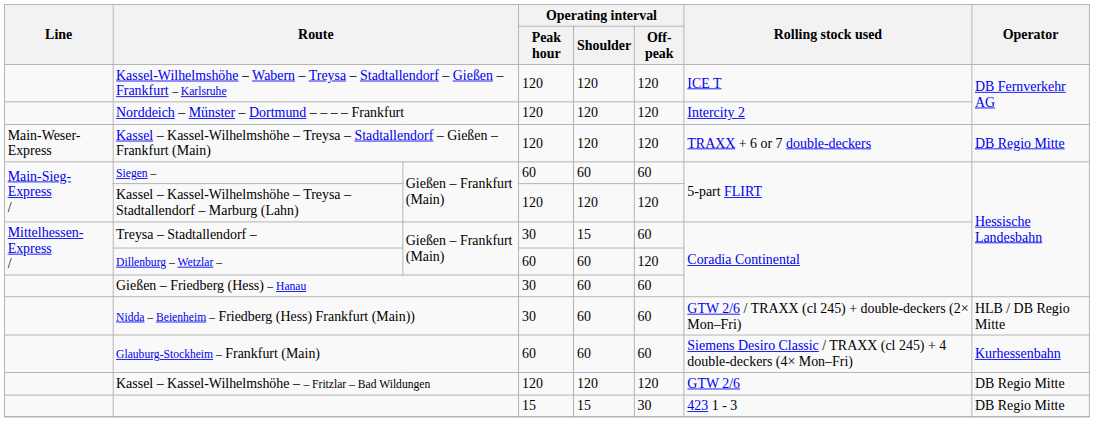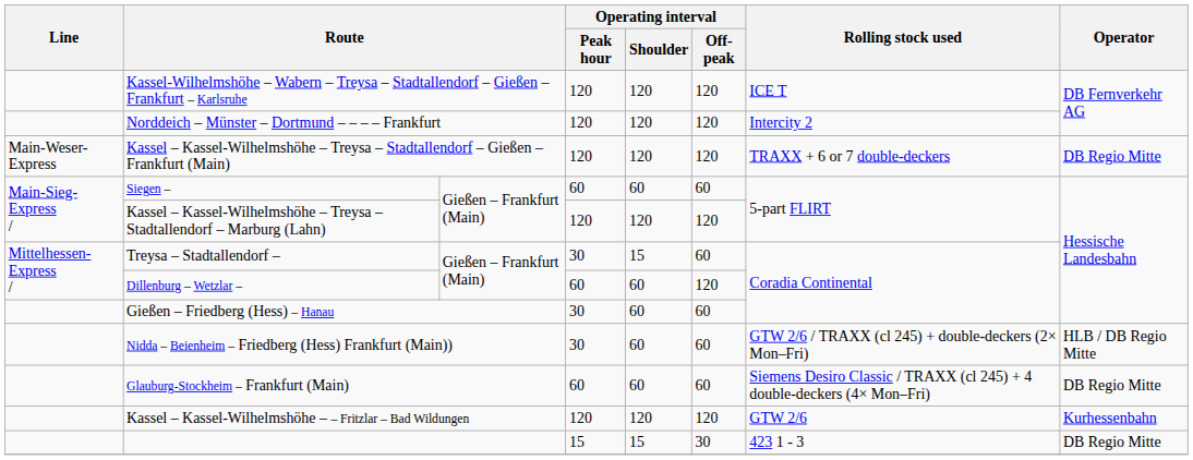Glauburg-Stockheim – Frankfurt (Main) | Operator: Kurhessenbahn -> DB Regio Mitte
Kassel – Kassel-Wilhelmshöhe – – Fritzlar – Bad Wildungen | Operator: DB Regio Mitte -> Kurhessenbahn
